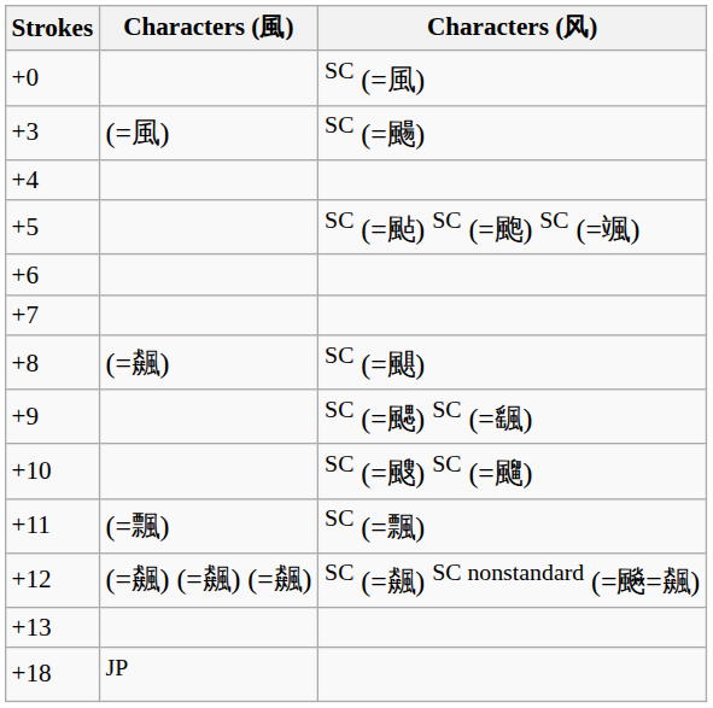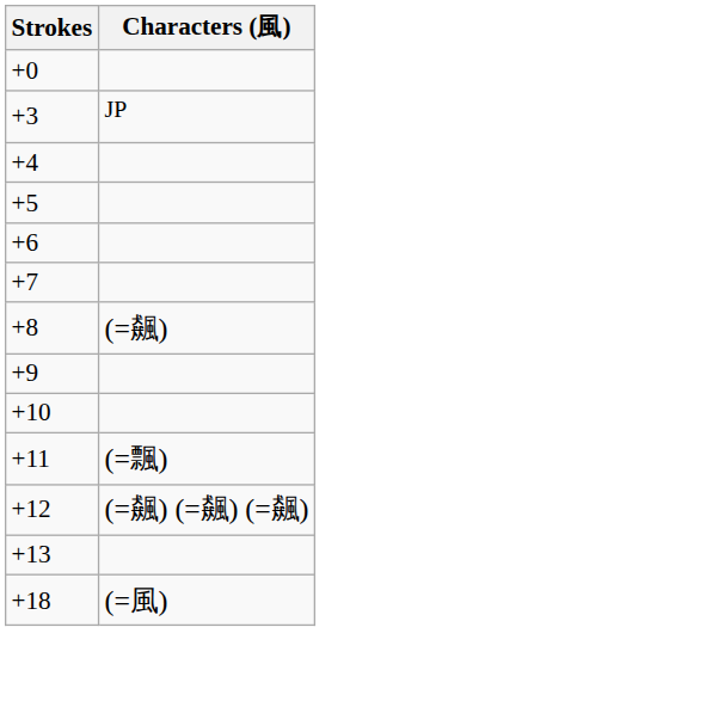- column: Characters (风) | SC (=風) | SC (=颺) | SC (=颭) SC (=颮) SC (=颯) | SC (=颶) | SC (=颸) SC (=颻) | SC (=颼) SC (=飀) | SC (=飄) | SC (=飆) SC nonstandard (=飈=飆)
+3 | Characters (風): (=風) -> JP
+18 | Characters (風): JP -> (=風)
